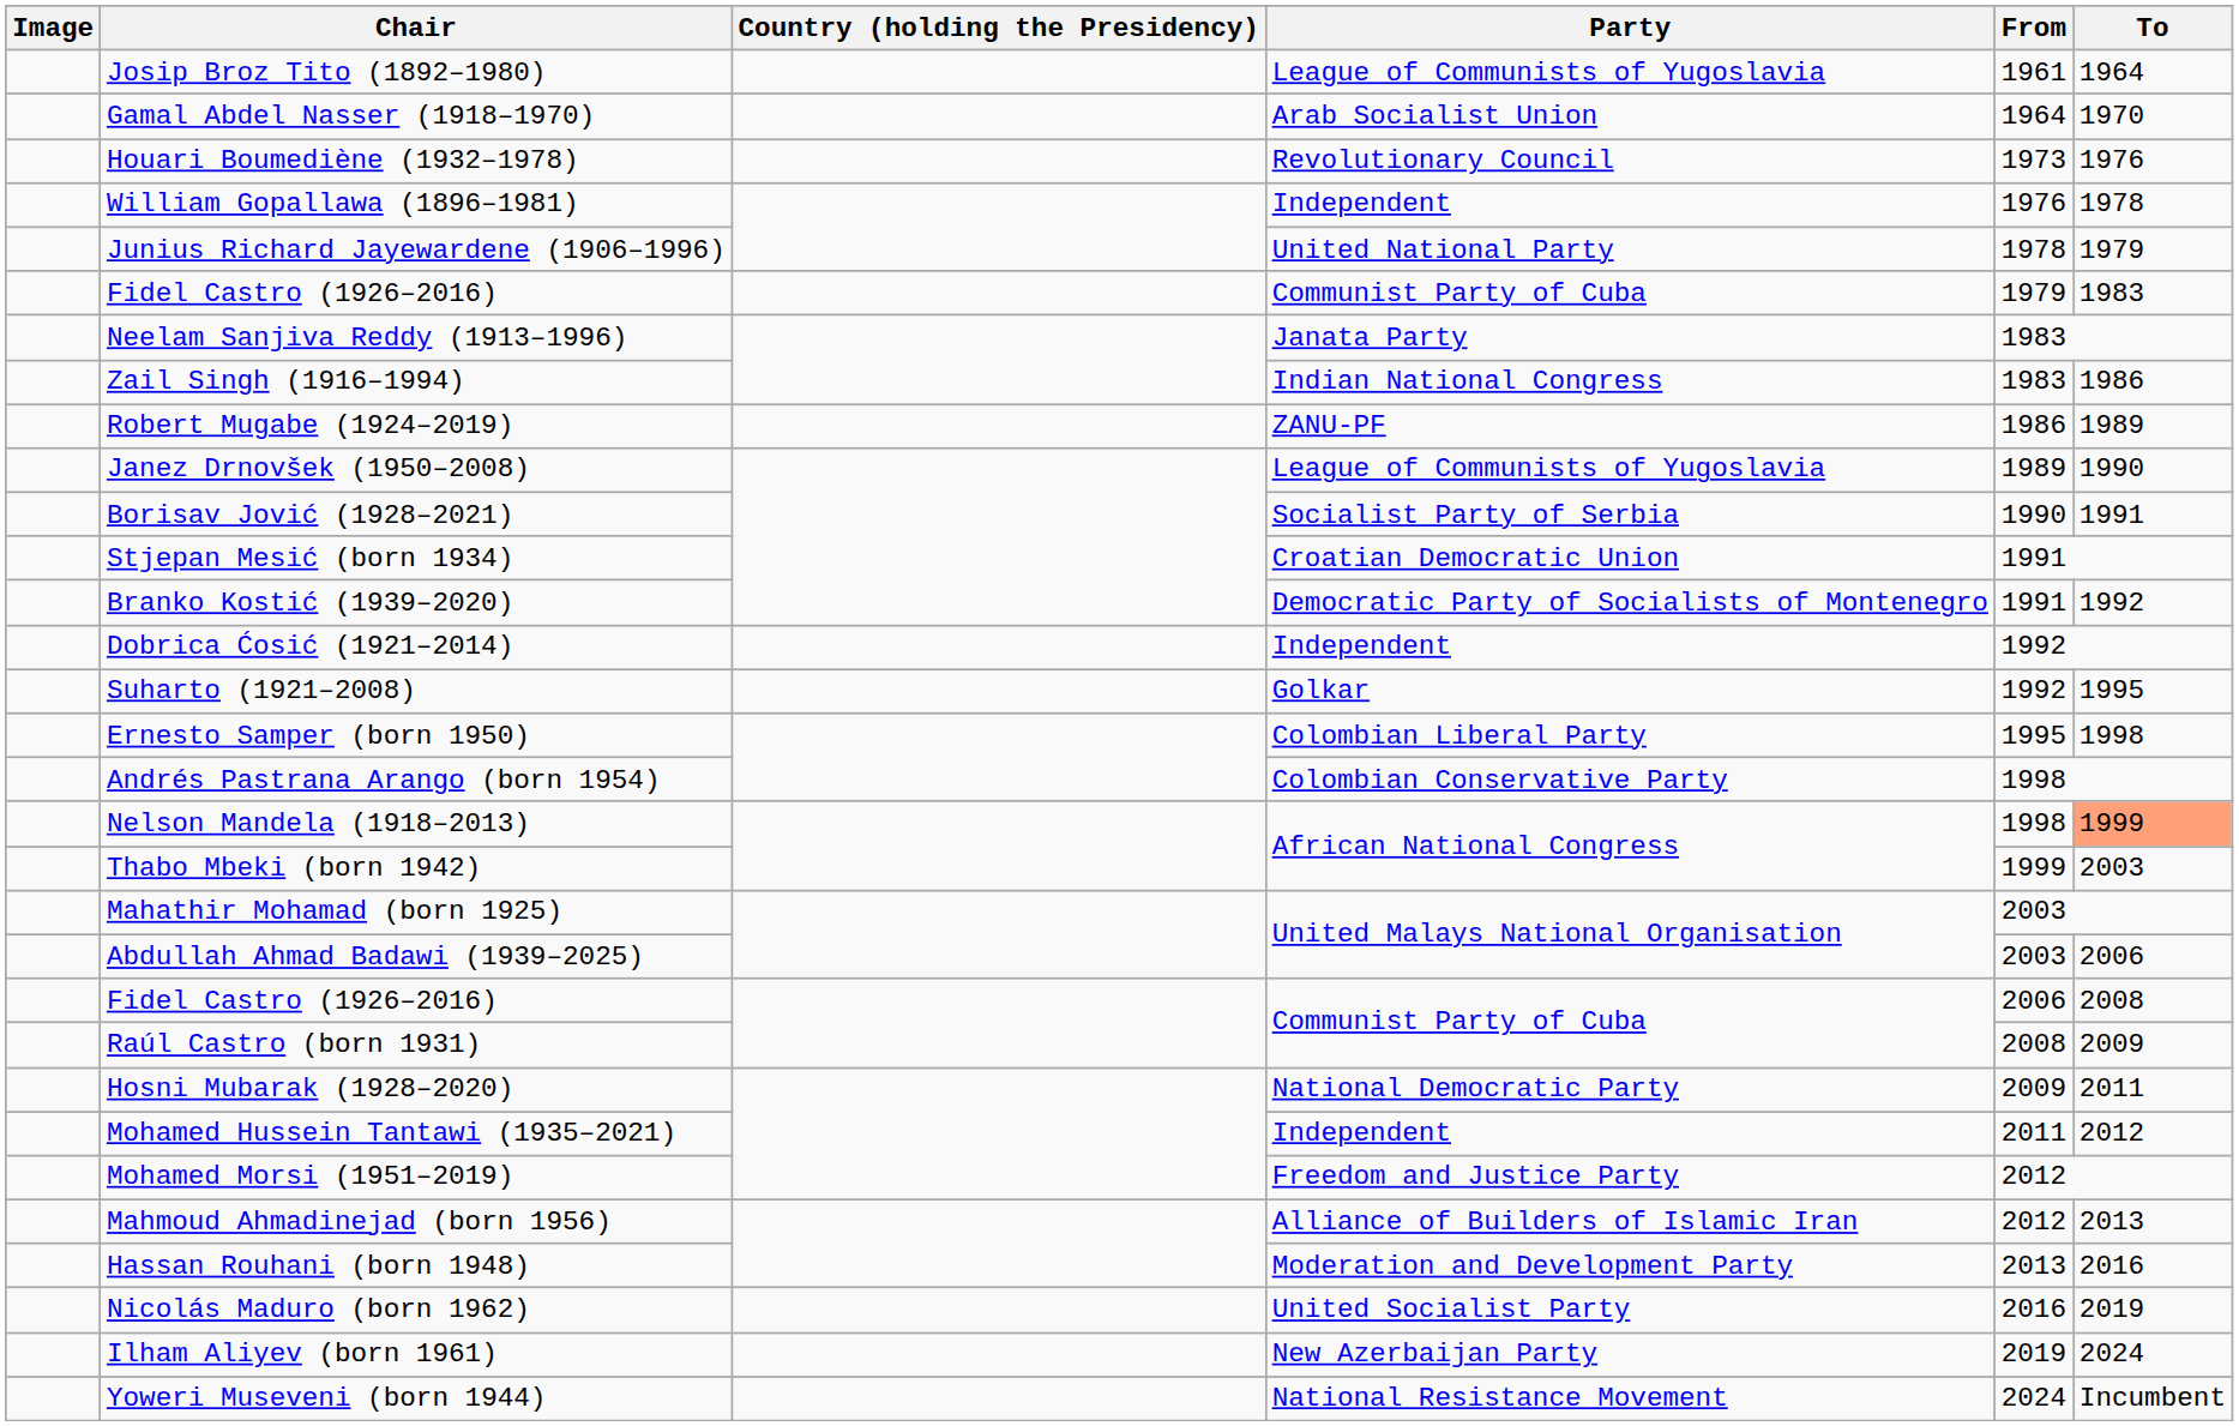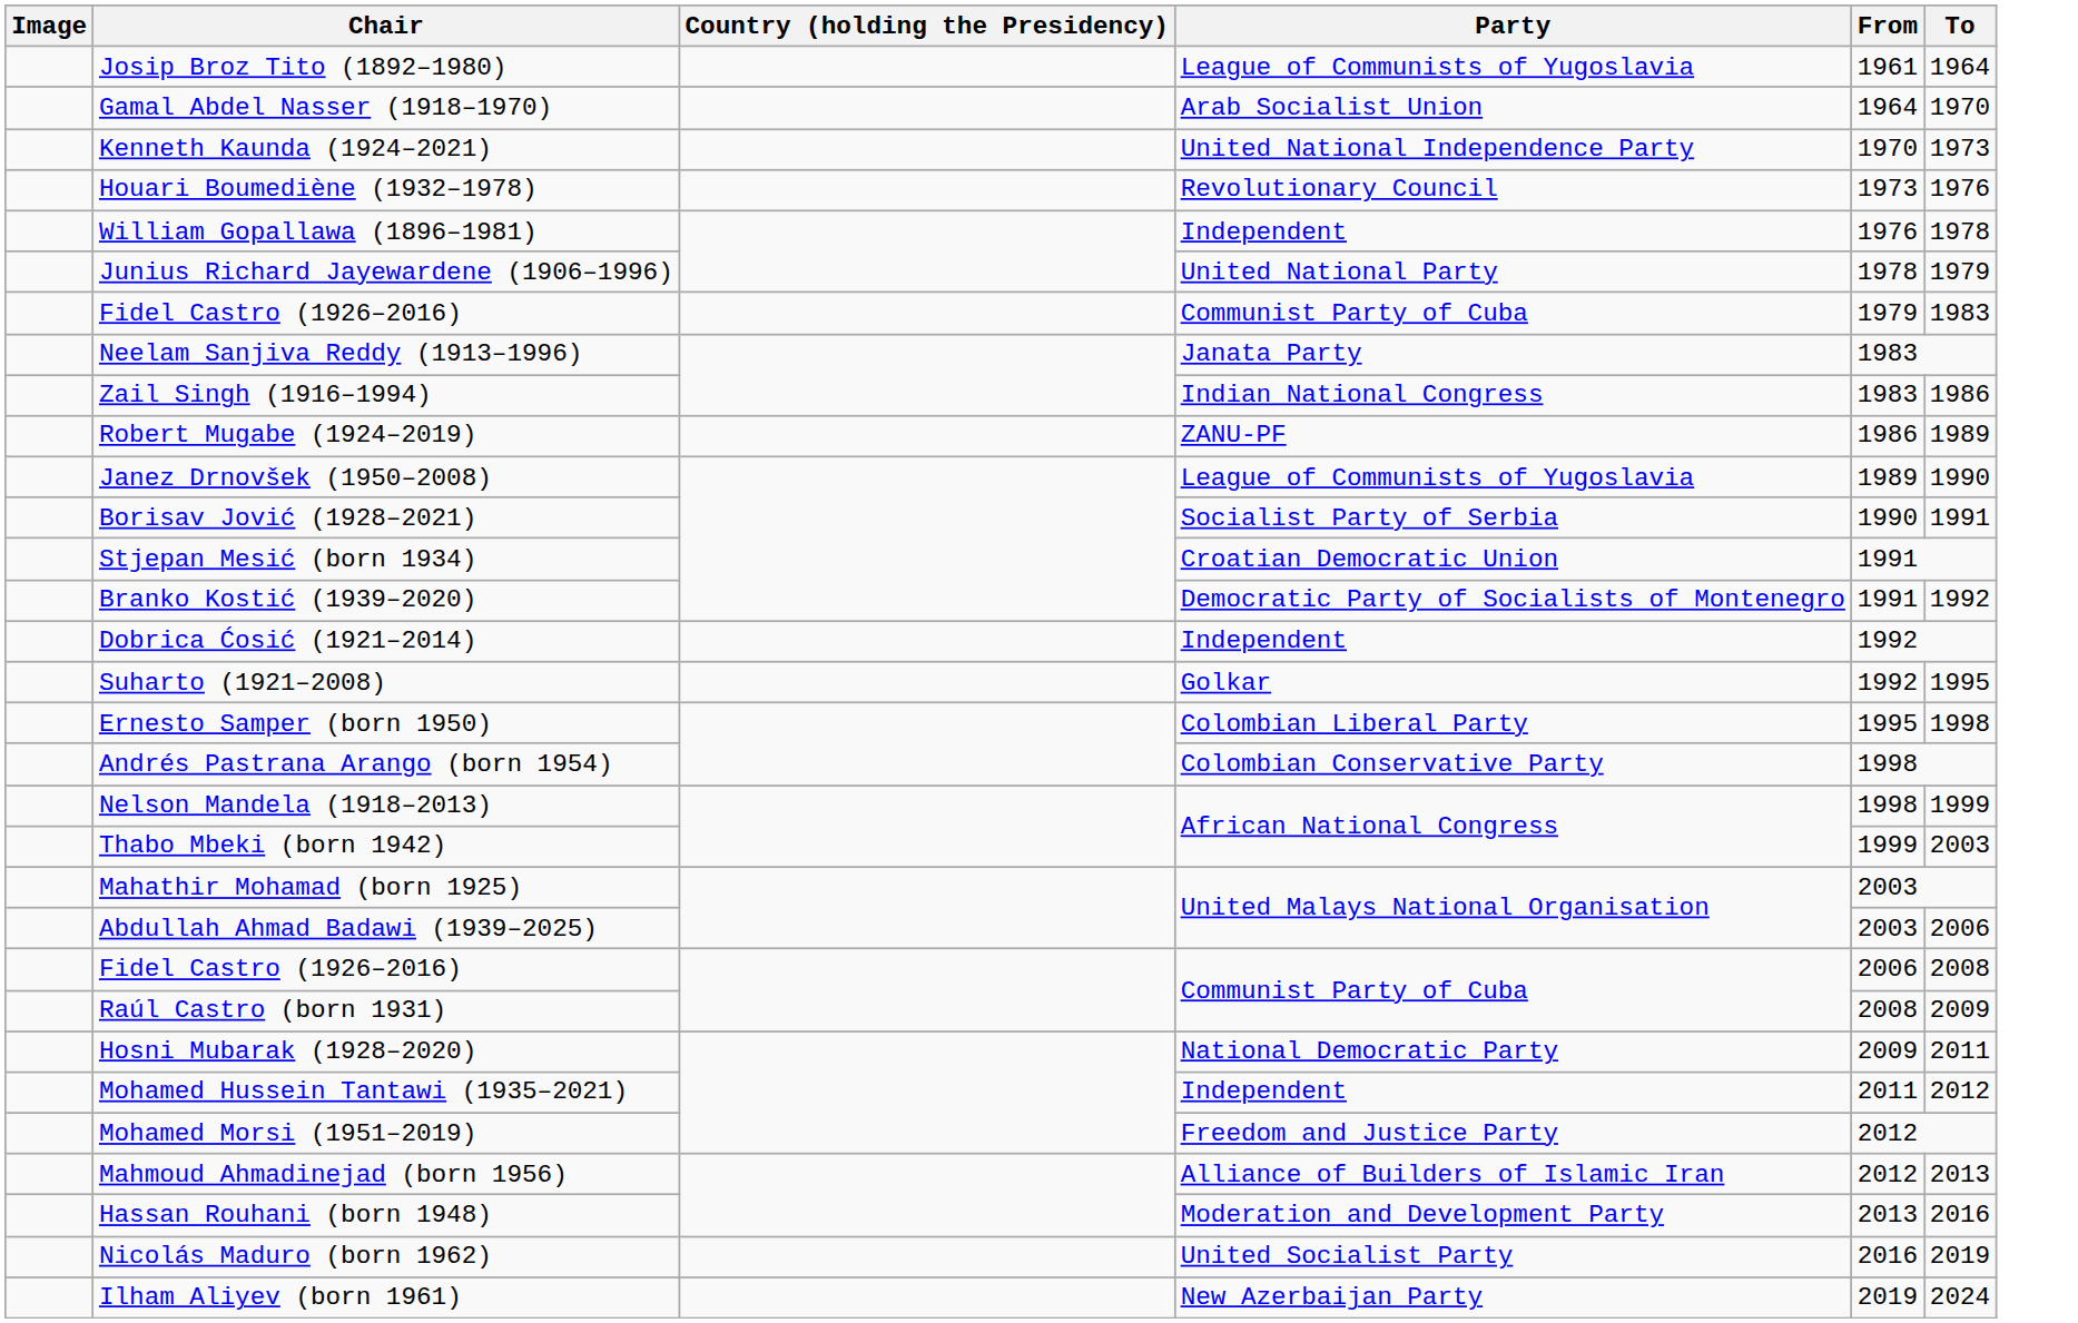+ row: Kenneth Kaunda (1924–2021) | United National Independence Party | 1970 | 1973
Nelson Mandela (1918–2013) | To: lightsalmon background -> no background
- row: Yoweri Museveni (born 1944) | National Resistance Movement | 2024 | Incumbent
